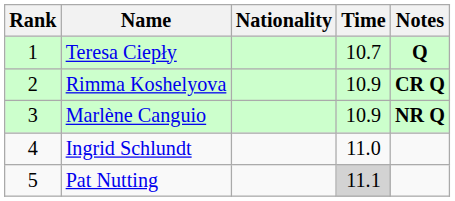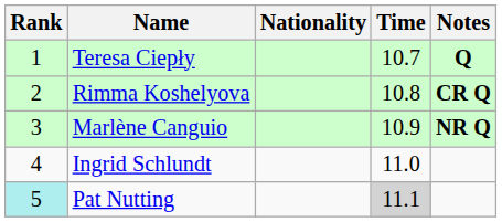Rimma Koshelyova | Time: 10.9 -> 10.8
Pat Nutting | Rank: no background -> paleturquoise background
